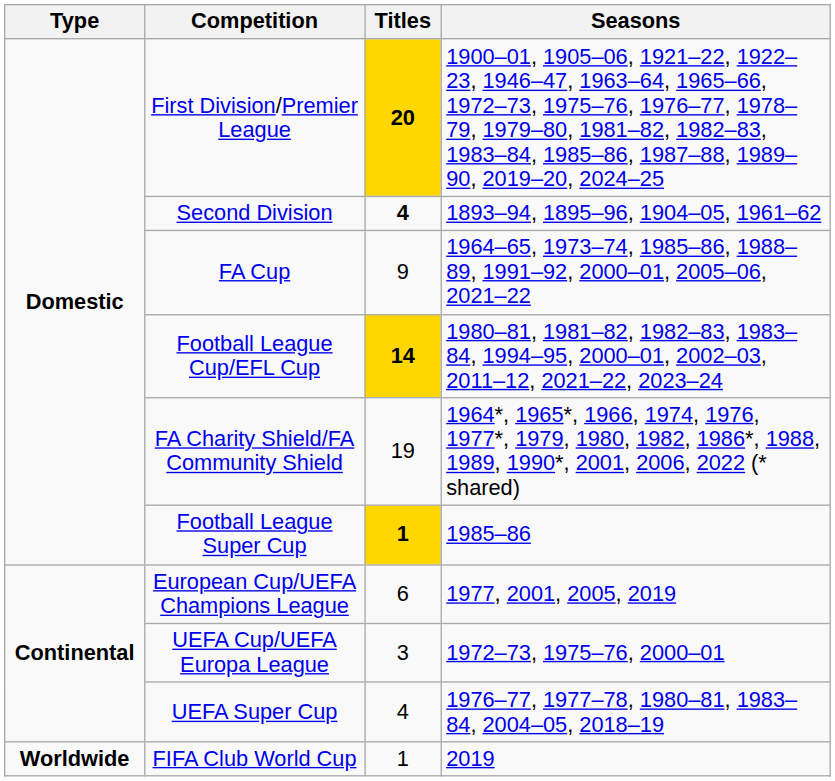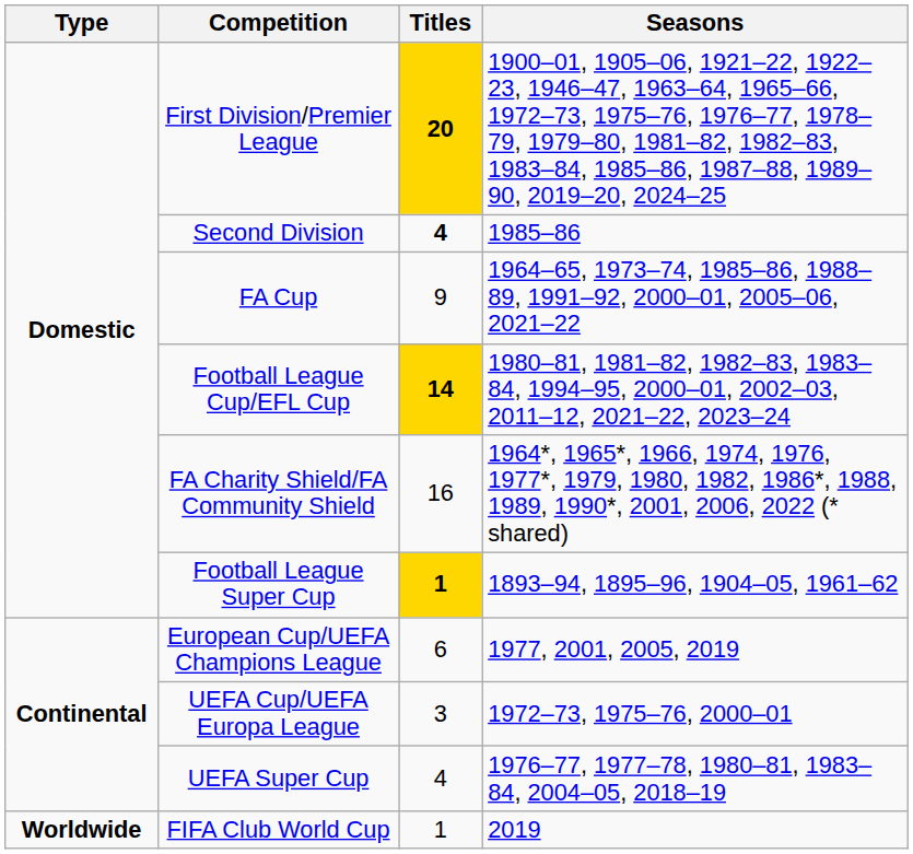Second Division | Seasons: 1893–94, 1895–96, 1904–05, 1961–62 -> 1985–86
FA Charity Shield/FA Community Shield | Titles: 19 -> 16
Football League Super Cup | Seasons: 1985–86 -> 1893–94, 1895–96, 1904–05, 1961–62
